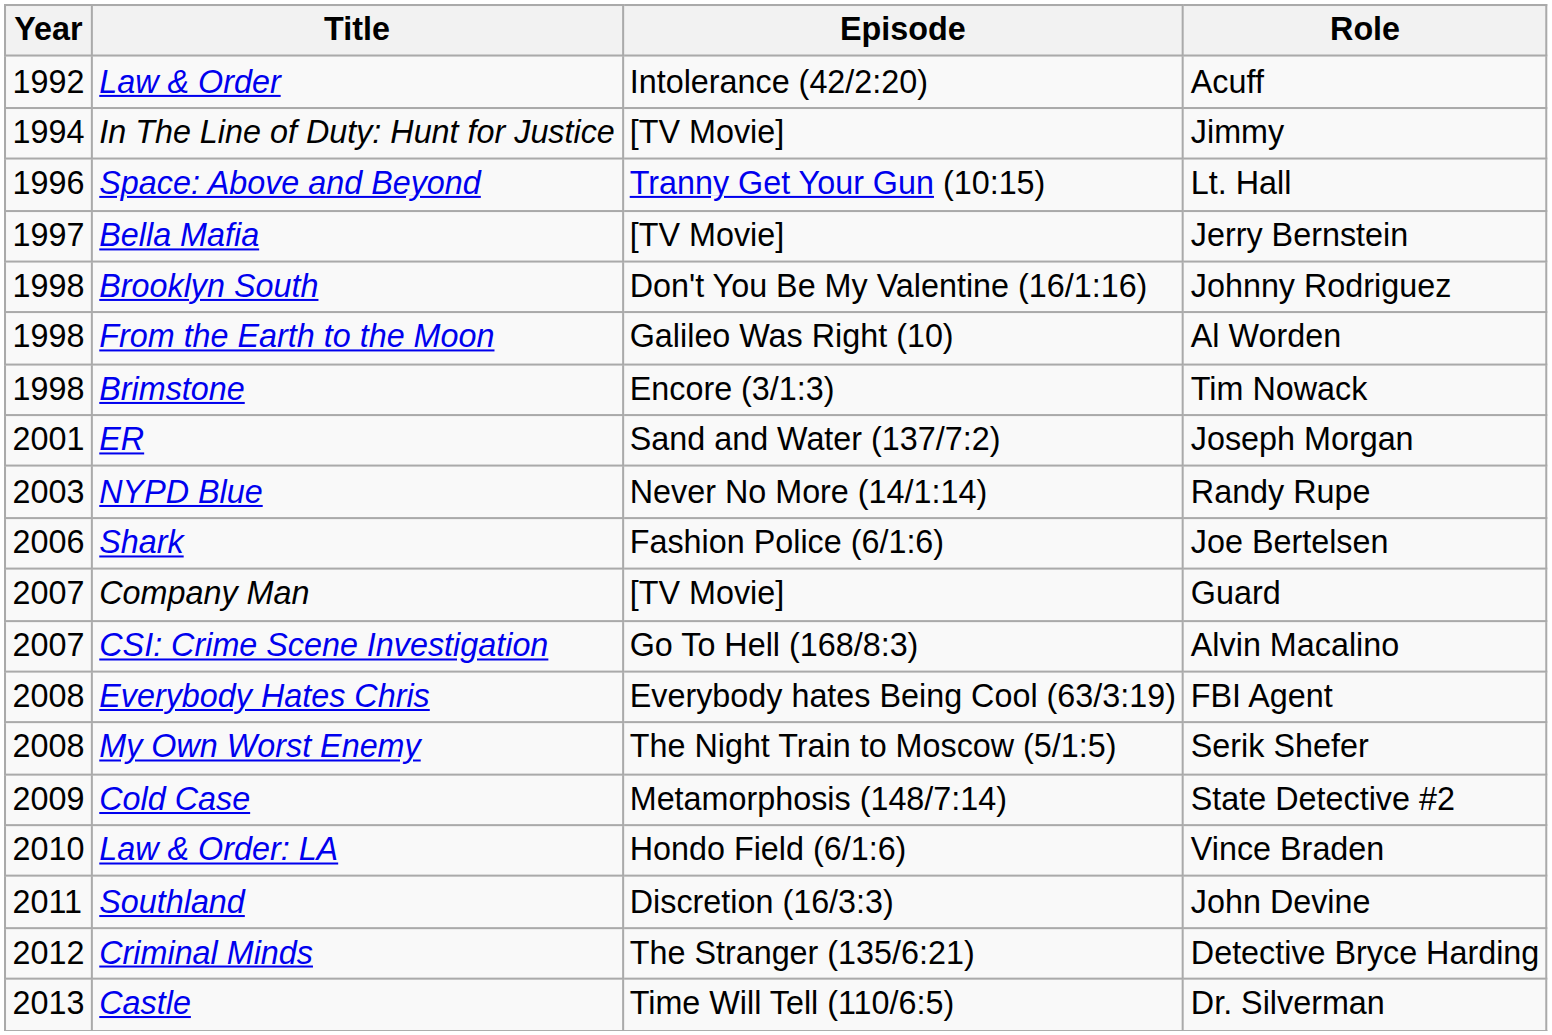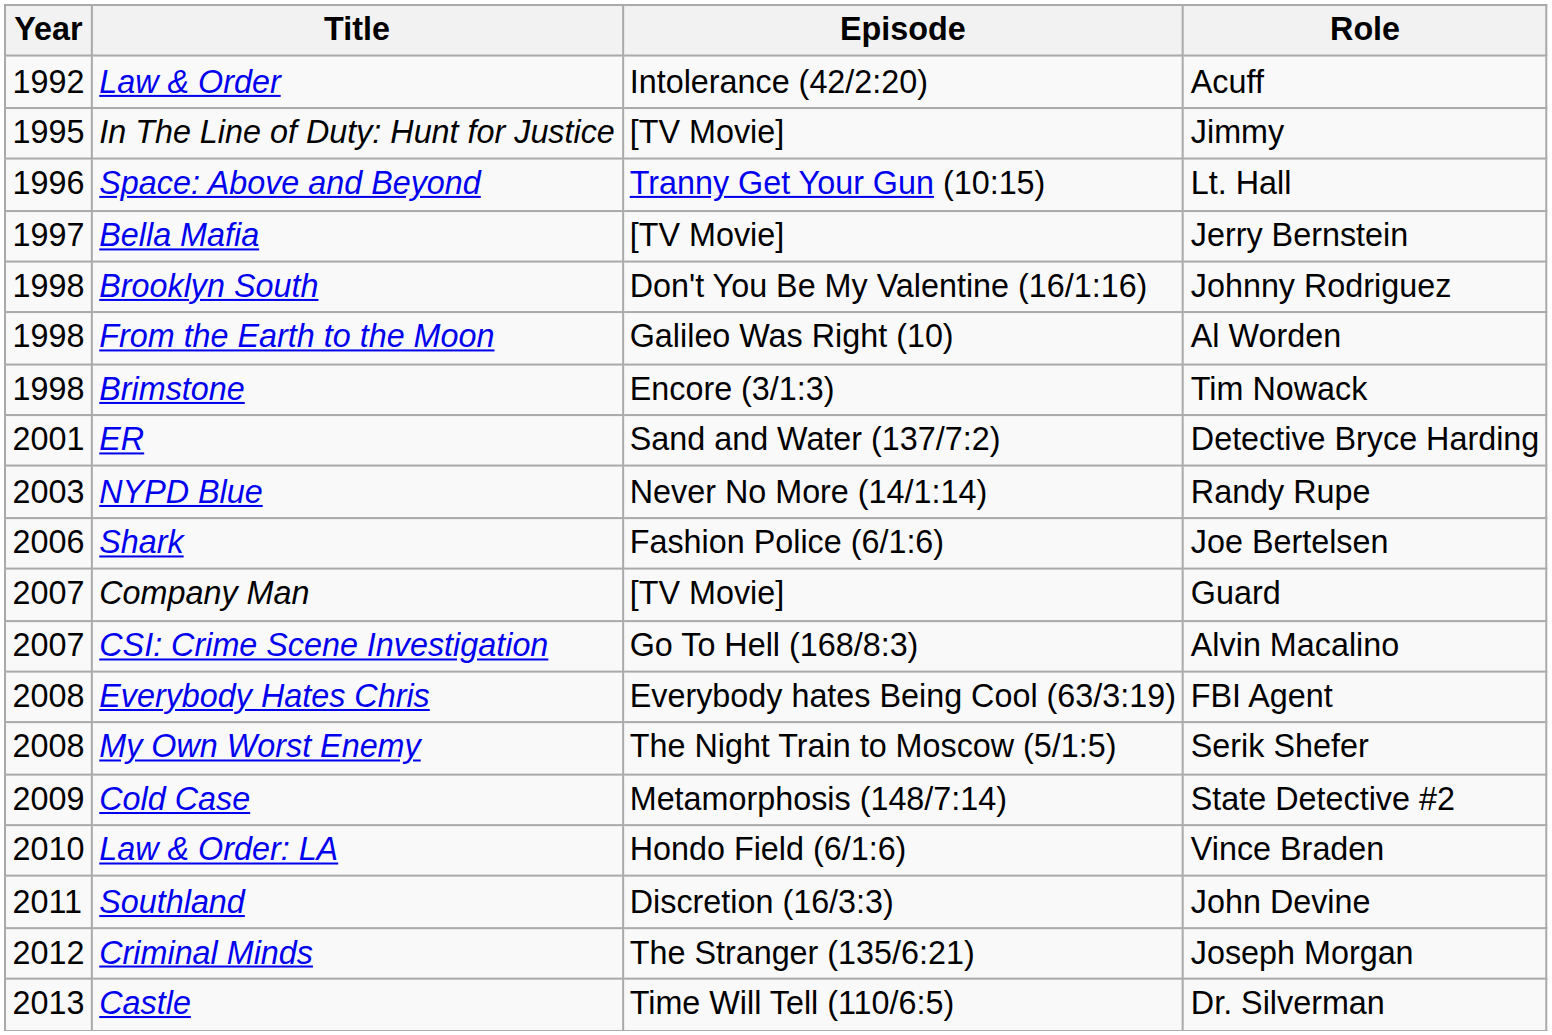In The Line of Duty: Hunt for Justice | Year: 1994 -> 1995
ER | Role: Joseph Morgan -> Detective Bryce Harding
Criminal Minds | Role: Detective Bryce Harding -> Joseph Morgan
